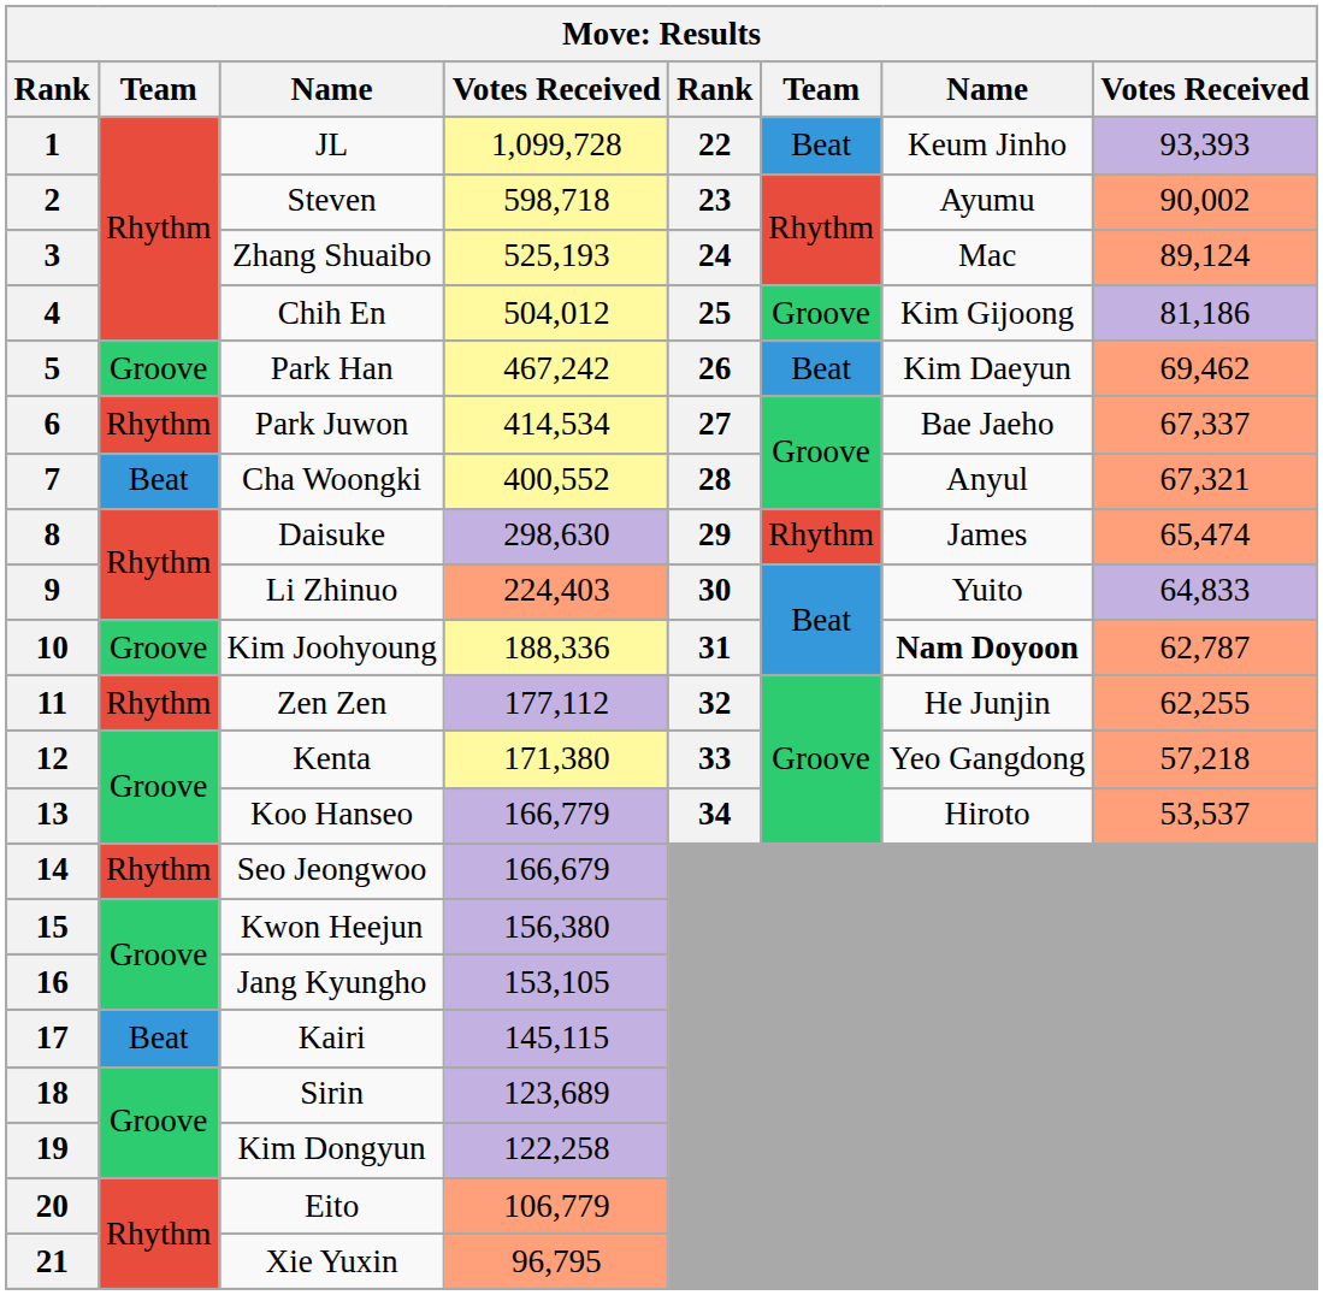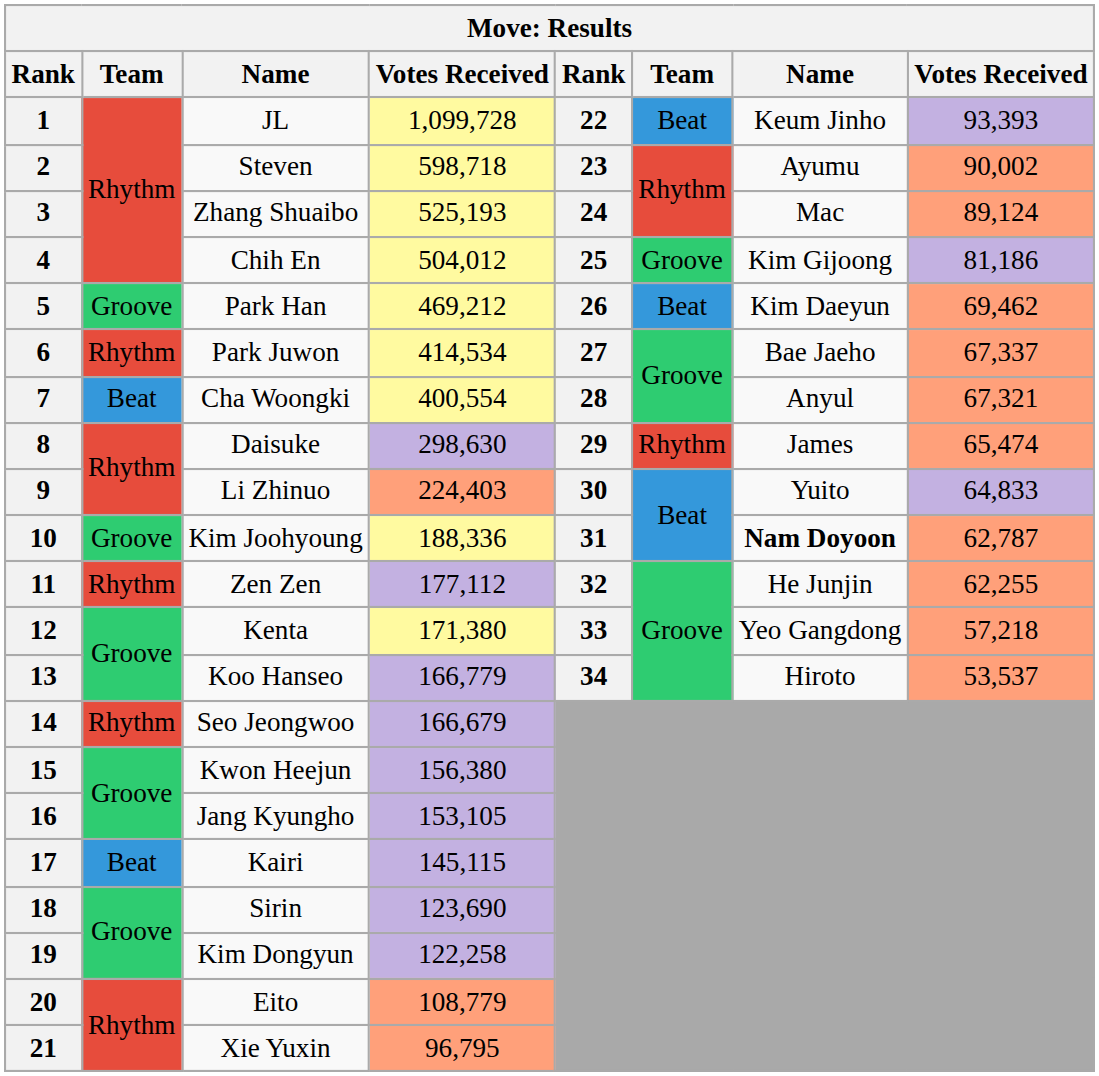5 | column 4: 467,242 -> 469,212
7 | column 4: 400,552 -> 400,554
18 | column 4: 123,689 -> 123,690
20 | column 4: 106,779 -> 108,779
